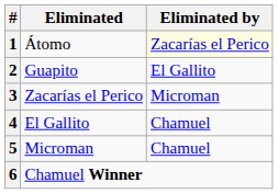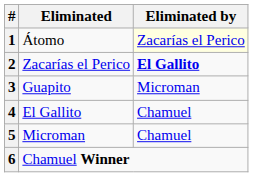2 | Eliminated: Guapito -> Zacarías el Perico
2 | Eliminated by: normal -> bold
3 | Eliminated: Zacarías el Perico -> Guapito
